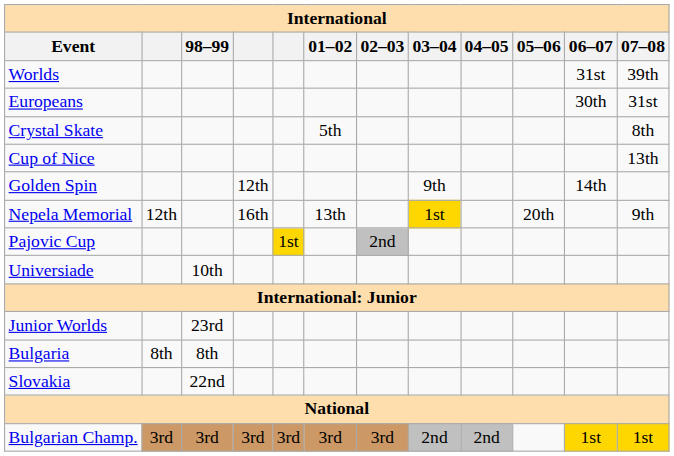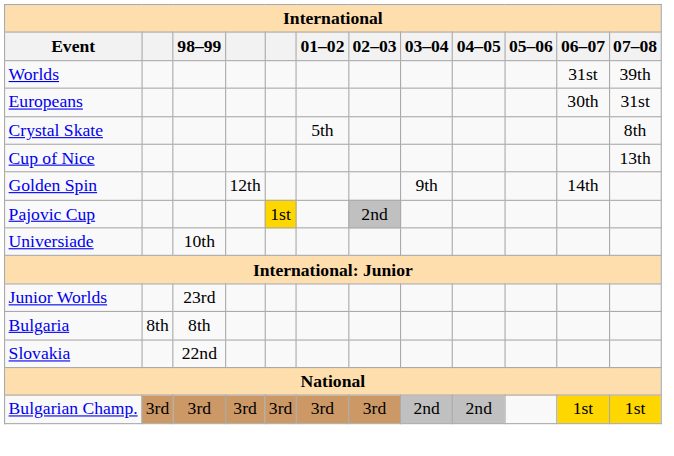- row: Nepela Memorial | 12th | 16th | 13th | 1st | 20th | 9th
